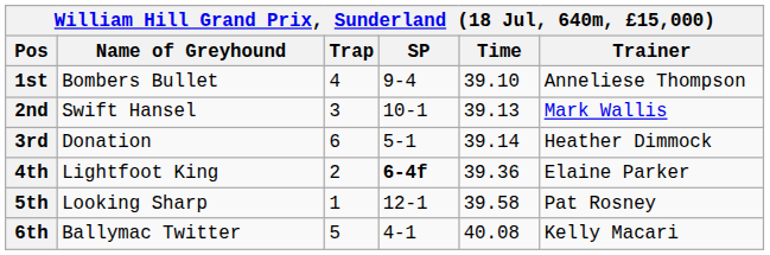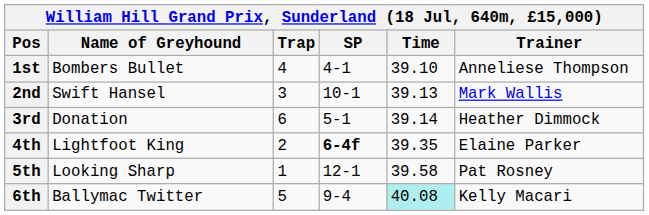1st | SP: 9-4 -> 4-1
4th | Time: 39.36 -> 39.35
6th | SP: 4-1 -> 9-4
6th | Time: no background -> paleturquoise background
